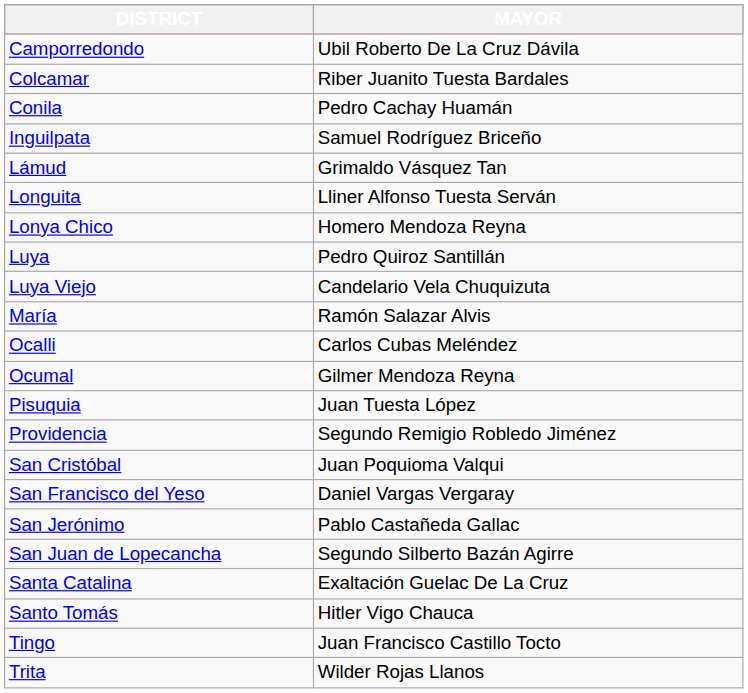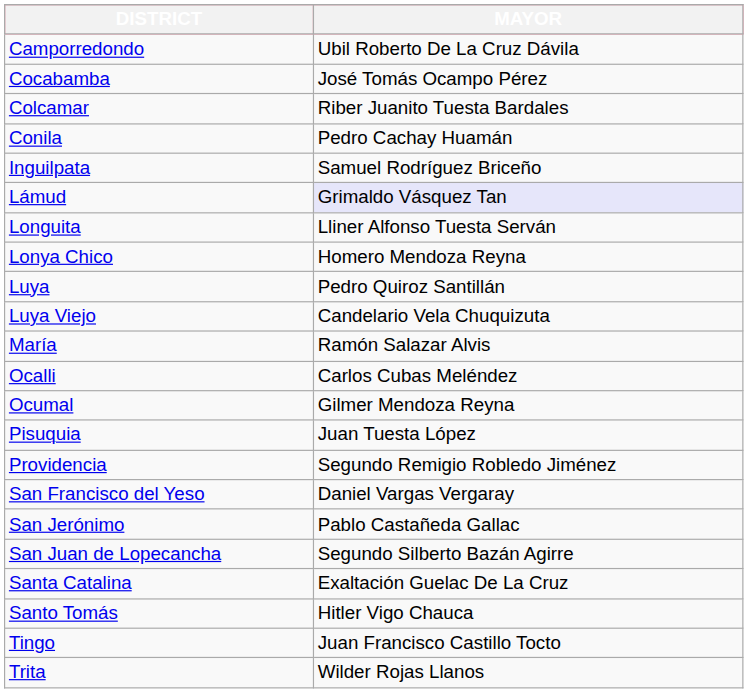+ row: Cocabamba | José Tomás Ocampo Pérez
Lámud | MAYOR: no background -> lavender background
- row: San Cristóbal | Juan Poquioma Valqui
